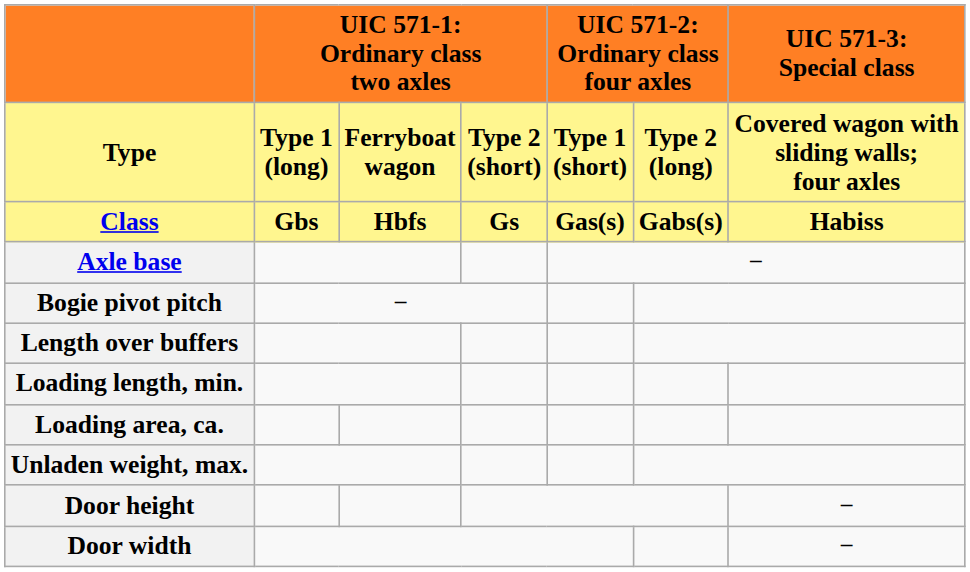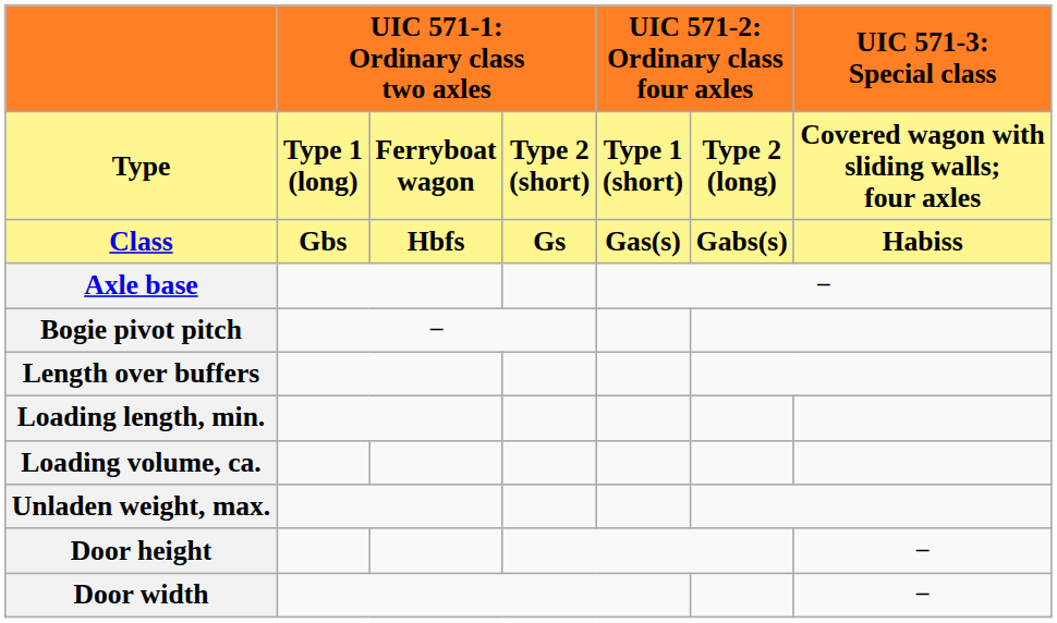- row: Loading area, ca.
+ row: Loading volume, ca.
